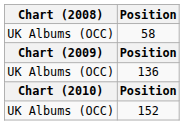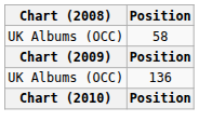- row: UK Albums (OCC) | 152
